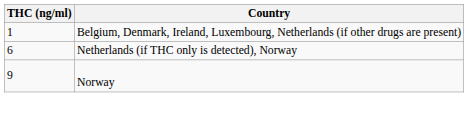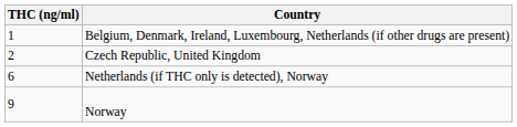+ row: 2 | Czech Republic, United Kingdom
